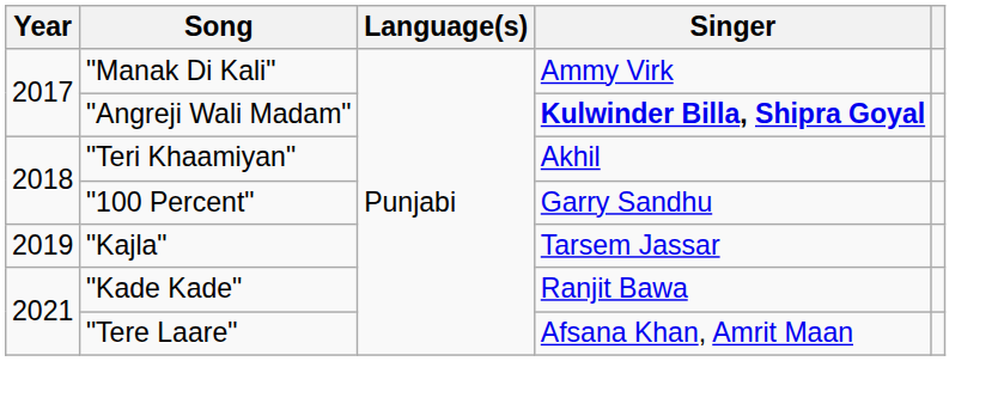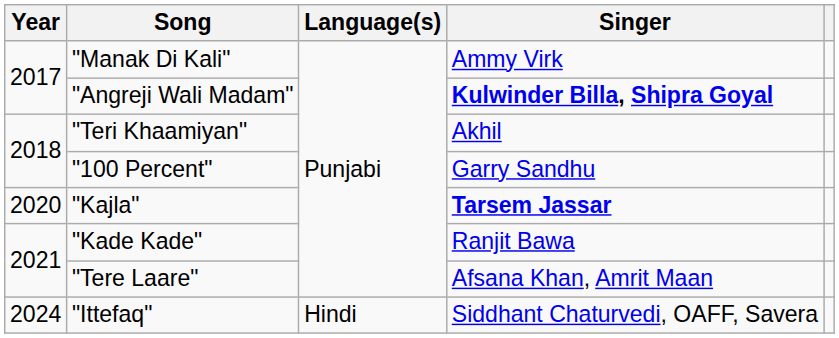"Kajla" | Year: 2019 -> 2020
"Kajla" | Singer: normal -> bold
+ row: 2024 | "Ittefaq" | Hindi | Siddhant Chaturvedi, OAFF, Savera
